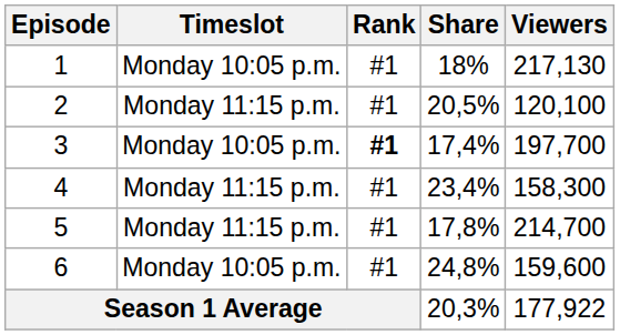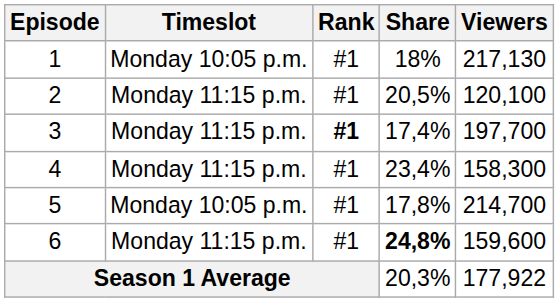3 | Timeslot: Monday 10:05 p.m. -> Monday 11:15 p.m.
5 | Timeslot: Monday 11:15 p.m. -> Monday 10:05 p.m.
6 | Timeslot: Monday 10:05 p.m. -> Monday 11:15 p.m.
6 | Share: normal -> bold
